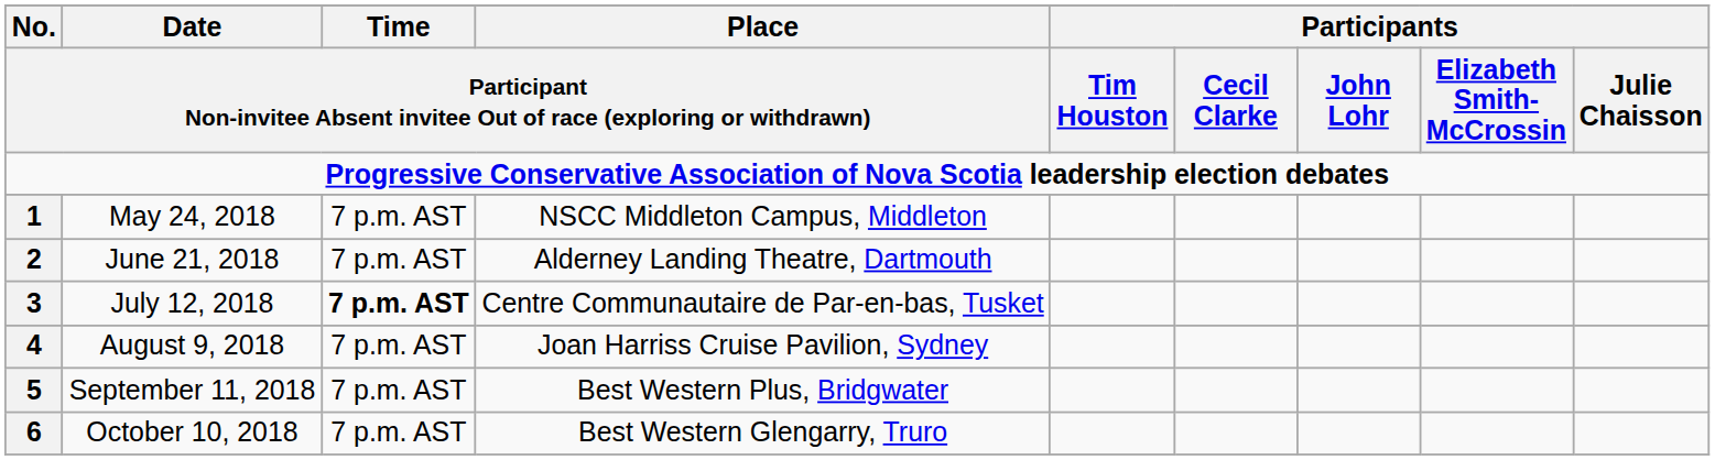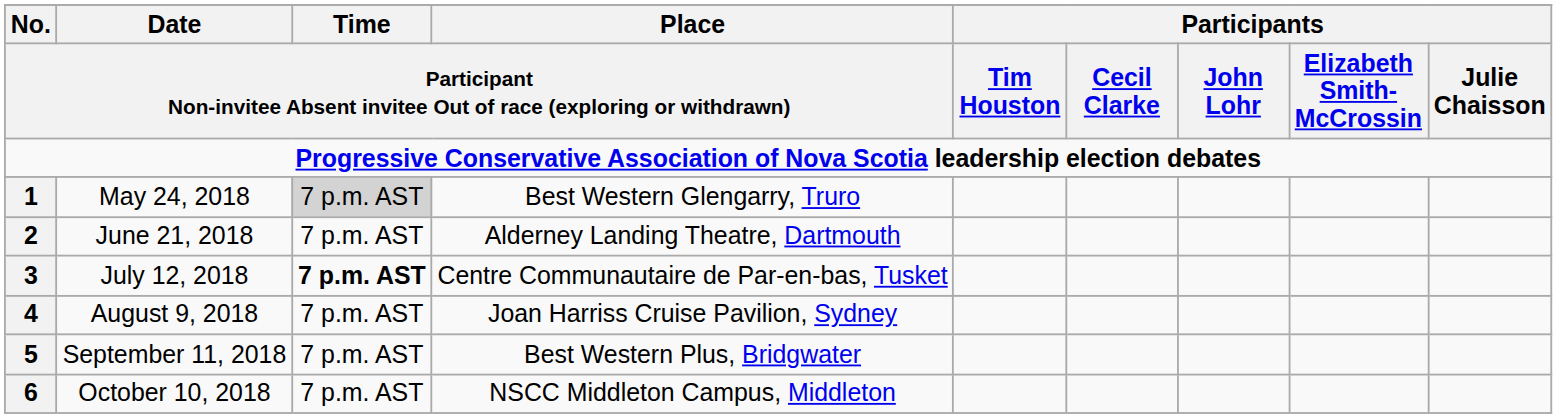May 24, 2018 | column 3: no background -> lightgrey background
May 24, 2018 | column 4: NSCC Middleton Campus, Middleton -> Best Western Glengarry, Truro
October 10, 2018 | column 4: Best Western Glengarry, Truro -> NSCC Middleton Campus, Middleton
